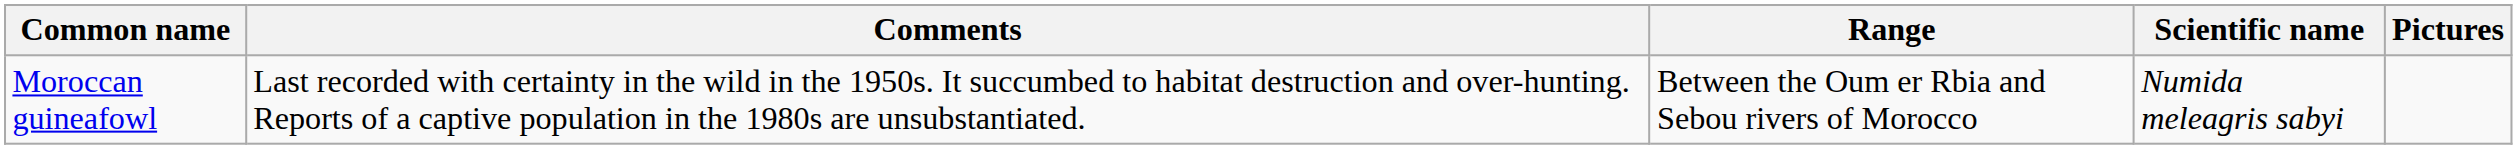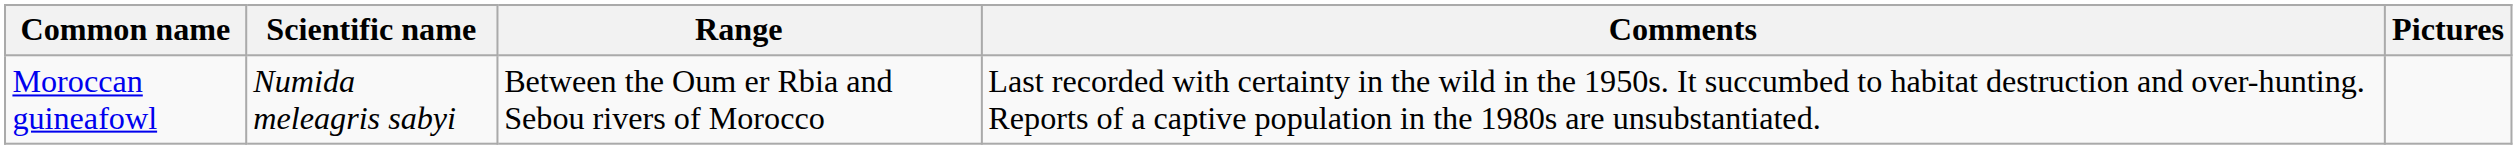columns swapped: Scientific name <-> Comments
